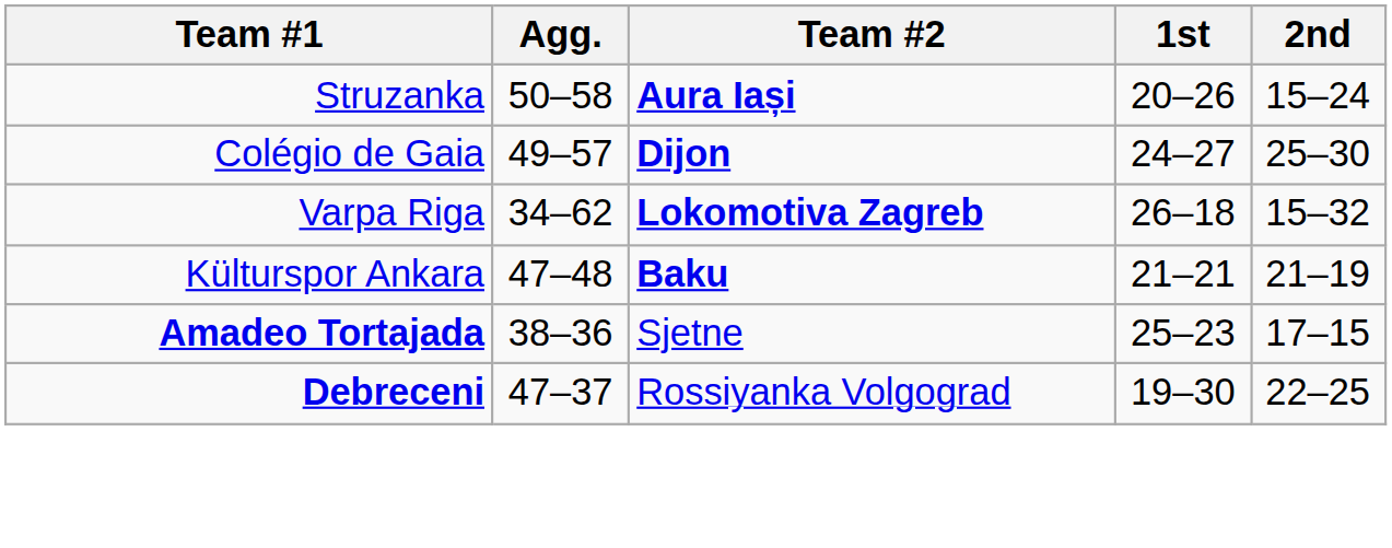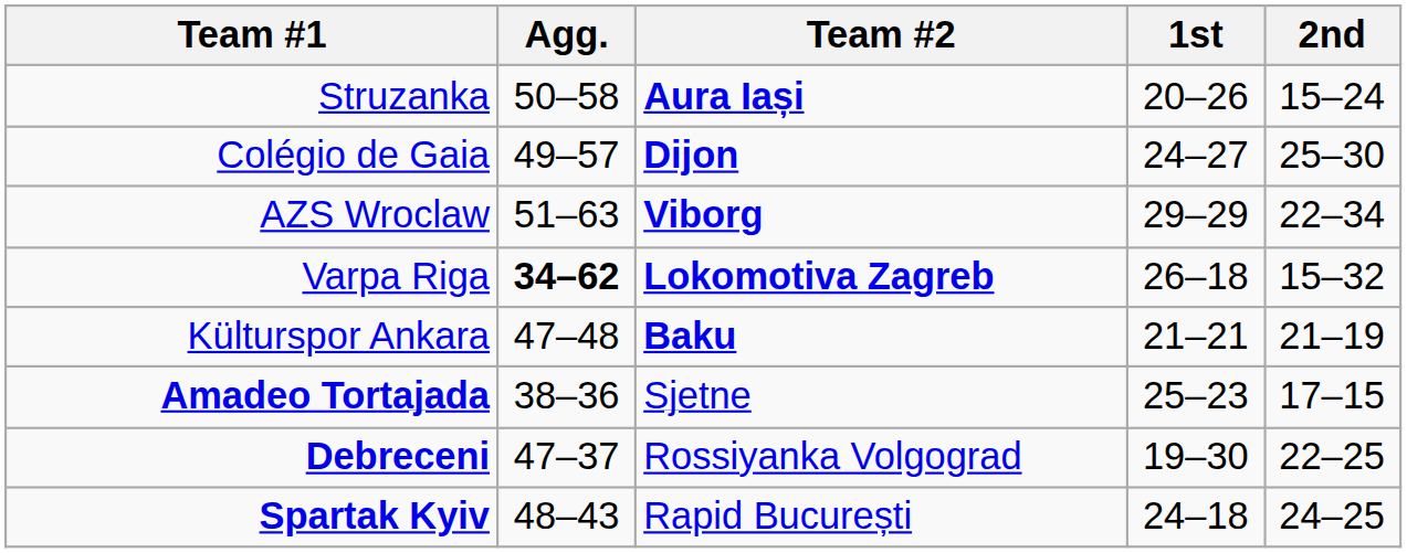+ row: AZS Wroclaw | 51–63 | Viborg | 29–29 | 22–34
Varpa Riga | Agg.: normal -> bold
+ row: Spartak Kyiv | 48–43 | Rapid București | 24–18 | 24–25
